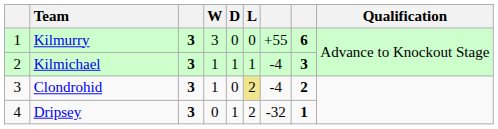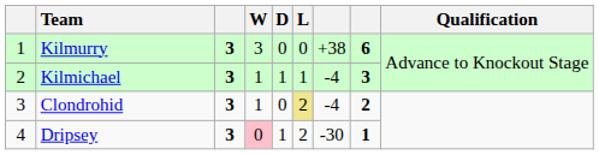Kilmurry | column 7: +55 -> +38
Dripsey | W: no background -> pink background
Dripsey | column 7: -32 -> -30
